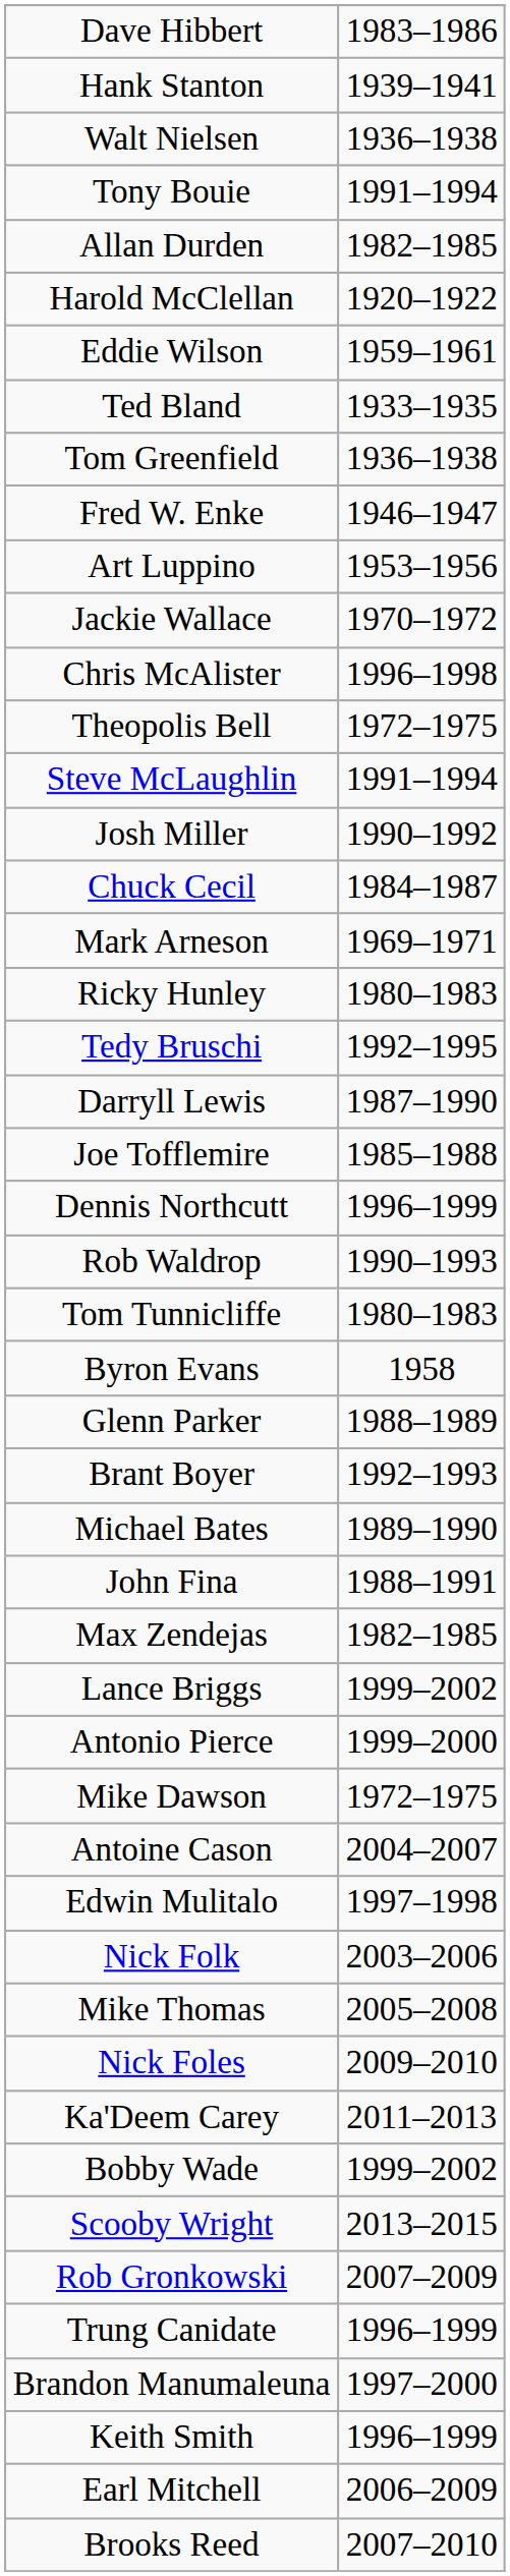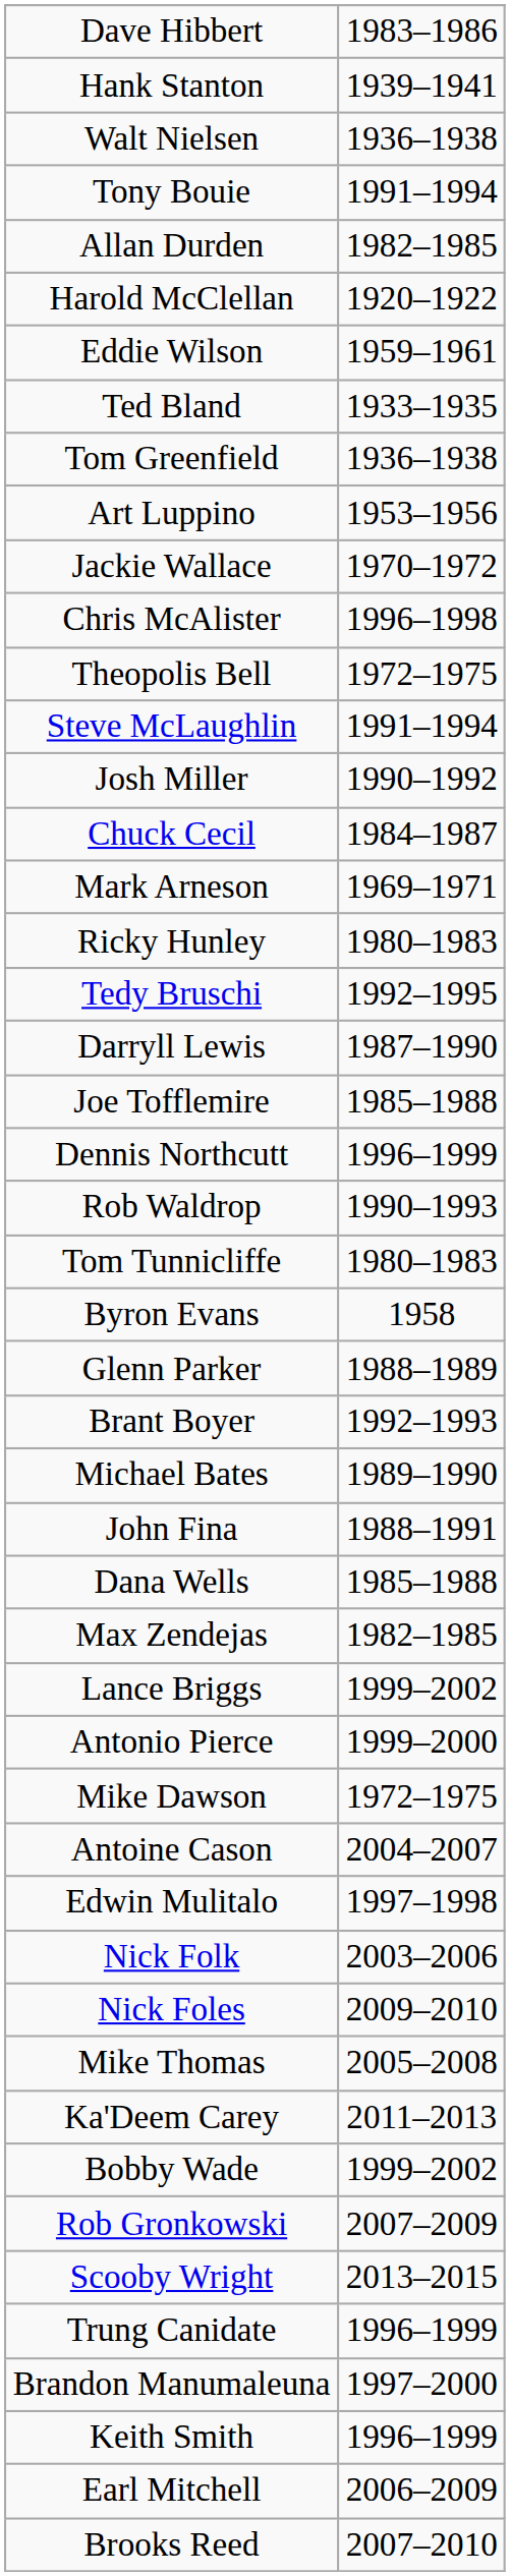- row: Fred W. Enke | 1946–1947
+ row: Dana Wells | 1985–1988
rows swapped: Mike Thomas <-> Nick Foles
rows swapped: Rob Gronkowski <-> Scooby Wright
